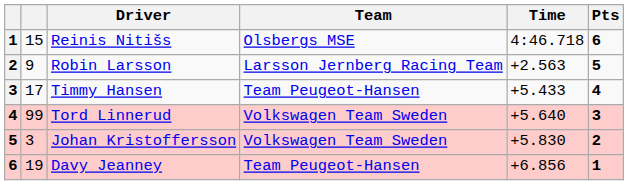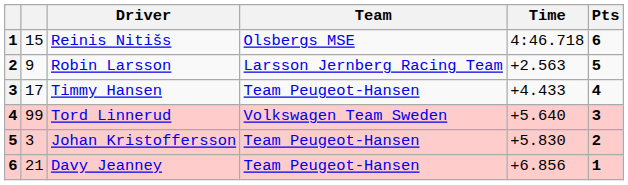Timmy Hansen | Time: +5.433 -> +4.433
Johan Kristoffersson | Team: Volkswagen Team Sweden -> Team Peugeot-Hansen
Davy Jeanney | column 2: 19 -> 21
